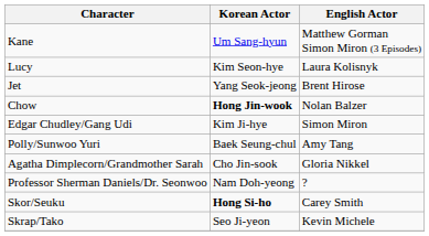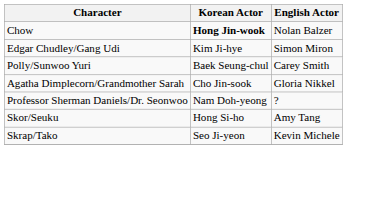- row: Kane | Um Sang-hyun | Matthew Gorman Simon Miron (3 Episodes)
- row: Lucy | Kim Seon-hye | Laura Kolisnyk
- row: Jet | Yang Seok-jeong | Brent Hirose
Polly/Sunwoo Yuri | English Actor: Amy Tang -> Carey Smith
Skor/Seuku | Korean Actor: bold -> normal
Skor/Seuku | English Actor: Carey Smith -> Amy Tang
